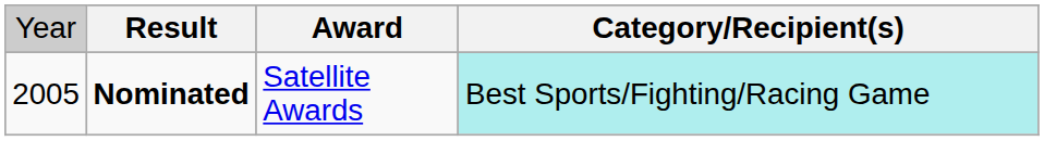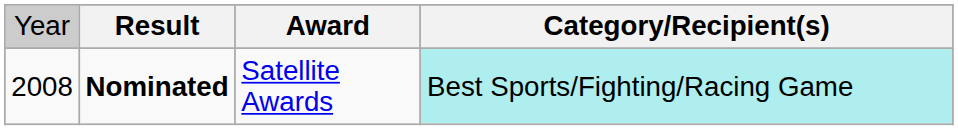Nominated | column 1: 2005 -> 2008
